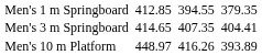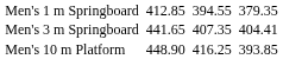Men's 3 m Springboard | column 3: 414.65 -> 441.65
Men's 10 m Platform | column 3: 448.97 -> 448.90
Men's 10 m Platform | column 5: 416.26 -> 416.25
Men's 10 m Platform | column 7: 393.89 -> 393.85
